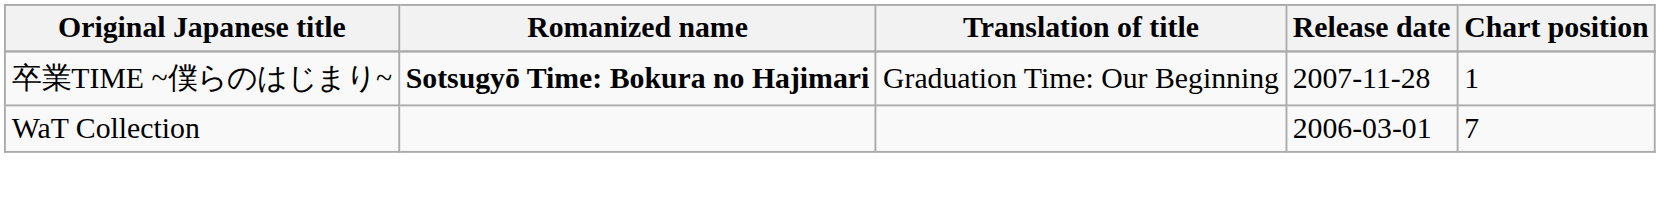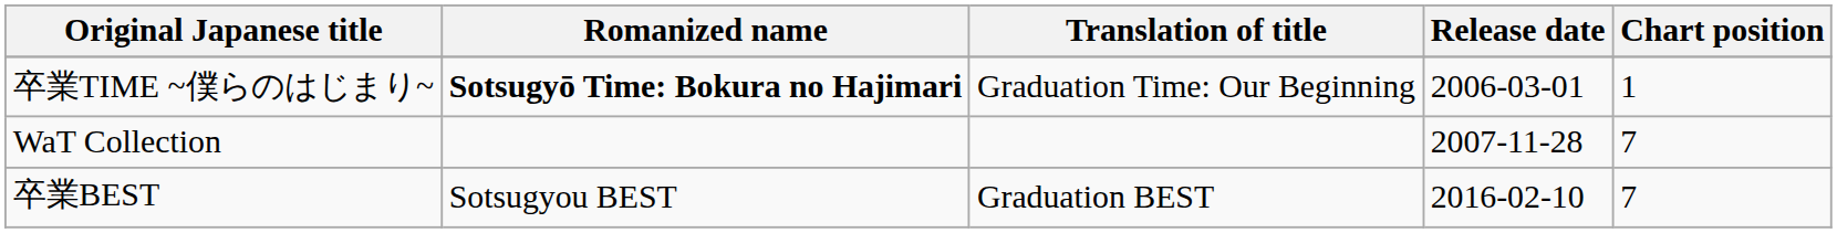卒業TIME ~僕らのはじまり~ | Release date: 2007-11-28 -> 2006-03-01
WaT Collection | Release date: 2006-03-01 -> 2007-11-28
+ row: 卒業BEST | Sotsugyou BEST | Graduation BEST | 2016-02-10 | 7
